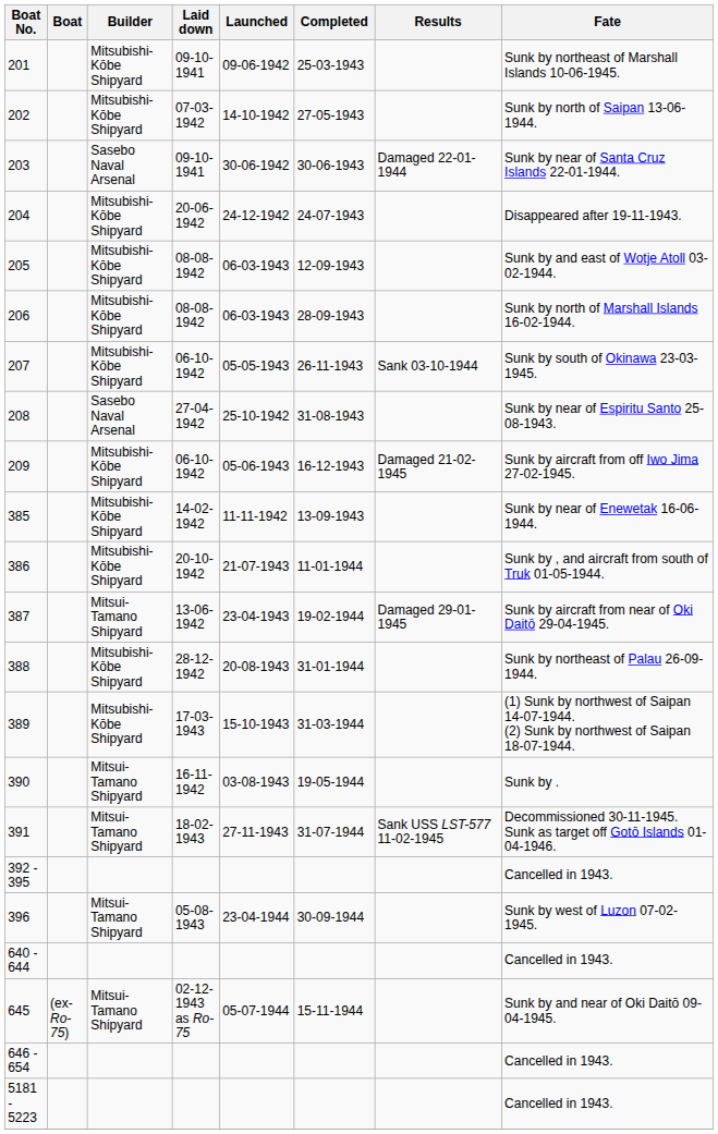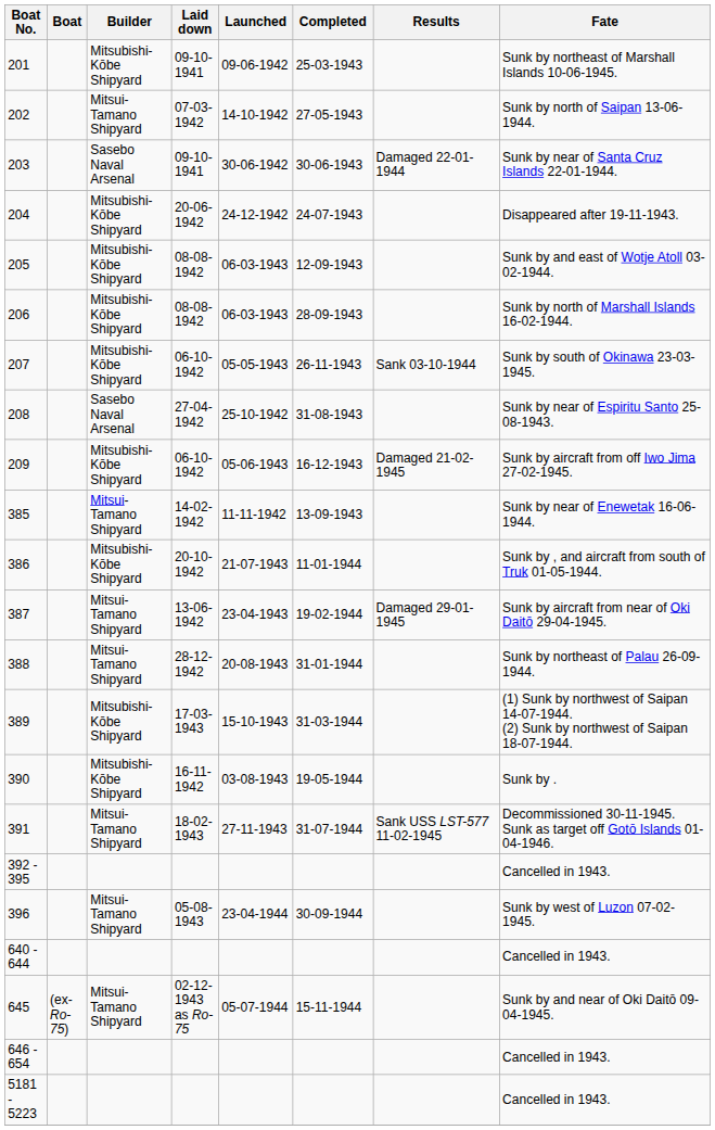202 | Builder: Mitsubishi-Kōbe Shipyard -> Mitsui-Tamano Shipyard
385 | Builder: Mitsubishi-Kōbe Shipyard -> Mitsui-Tamano Shipyard
388 | Builder: Mitsubishi-Kōbe Shipyard -> Mitsui-Tamano Shipyard
390 | Builder: Mitsui-Tamano Shipyard -> Mitsubishi-Kōbe Shipyard
